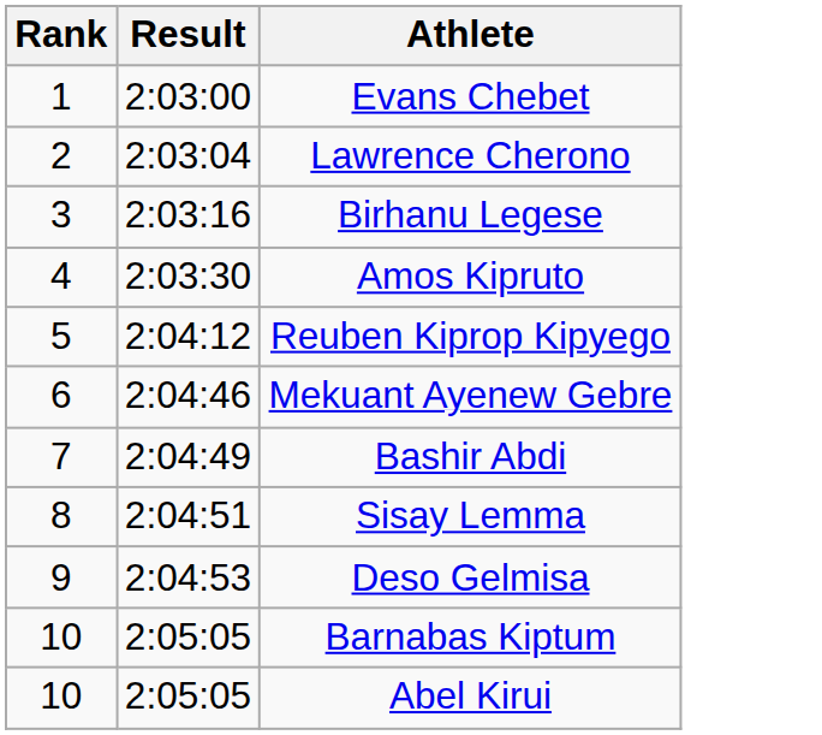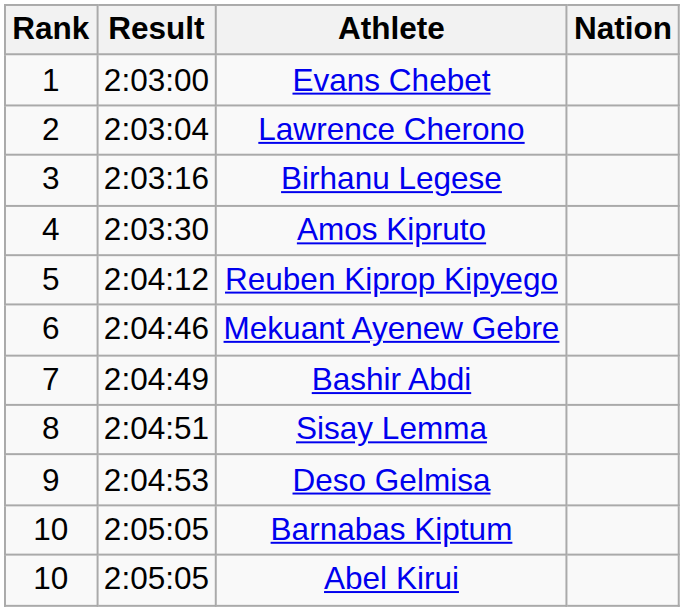+ column: Nation
